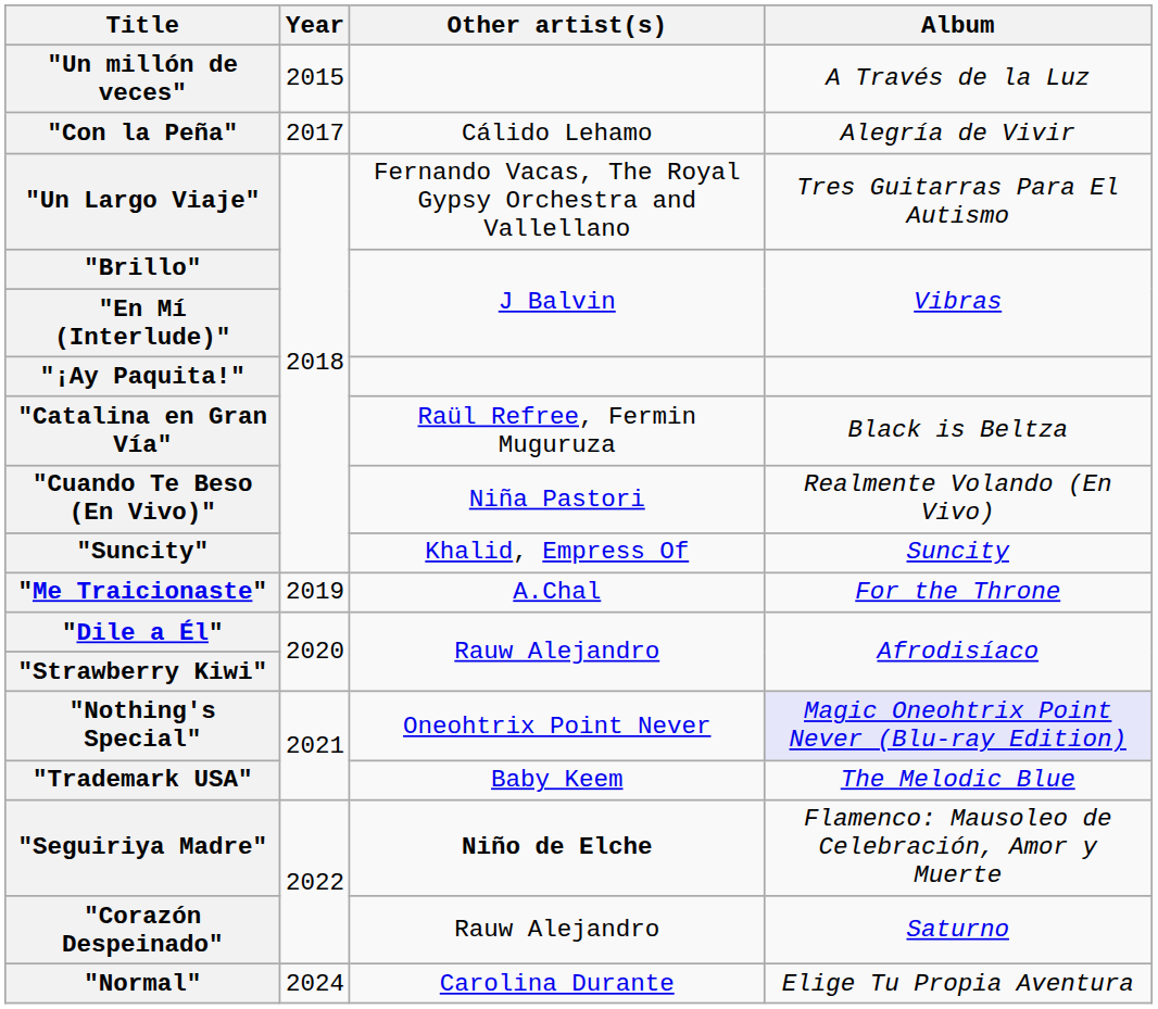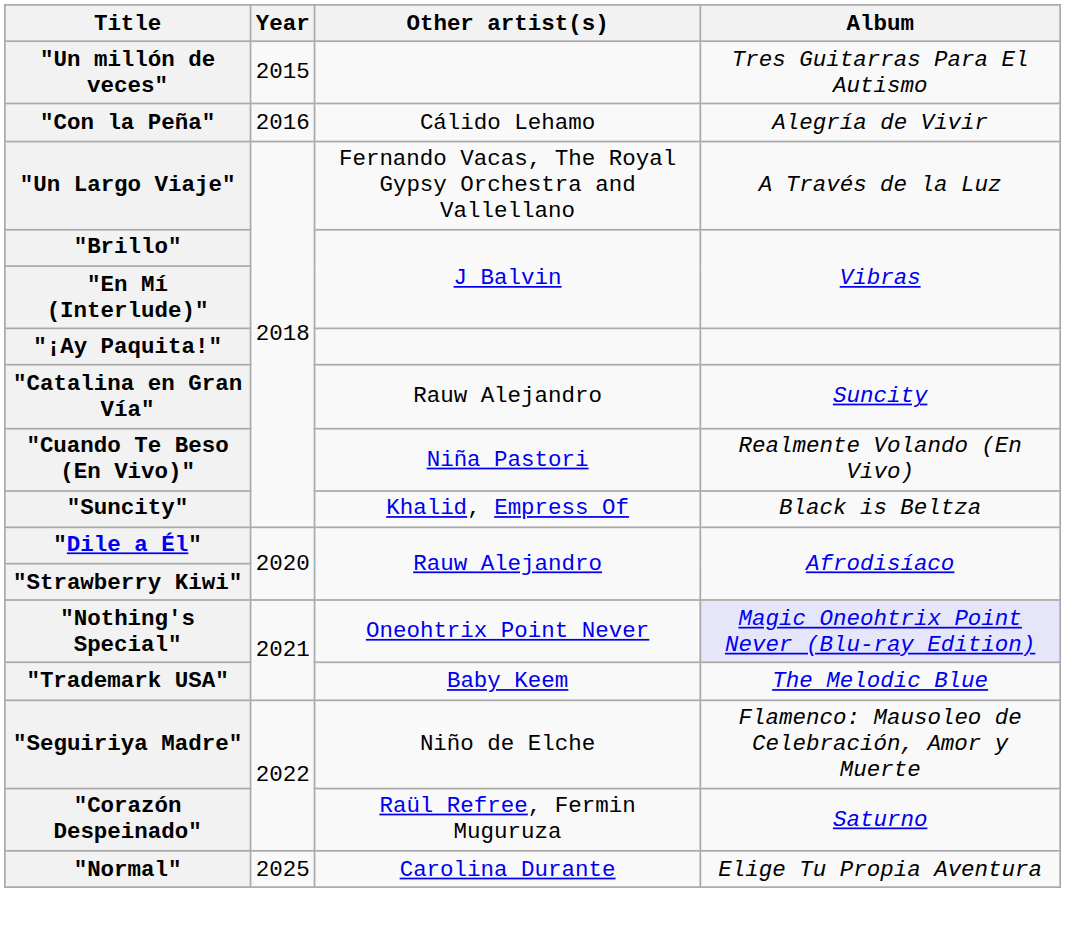"Un millón de veces" | Album: A Través de la Luz -> Tres Guitarras Para El Autismo
"Con la Peña" | Year: 2017 -> 2016
"Un Largo Viaje" | Album: Tres Guitarras Para El Autismo -> A Través de la Luz
"Catalina en Gran Vía" | Other artist(s): Raül Refree, Fermin Muguruza -> Rauw Alejandro
"Catalina en Gran Vía" | Album: Black is Beltza -> Suncity
"Suncity" | Album: Suncity -> Black is Beltza
- row: "Me Traicionaste" | 2019 | A.Chal | For the Throne
"Seguiriya Madre" | Other artist(s): bold -> normal
"Corazón Despeinado" | Other artist(s): Rauw Alejandro -> Raül Refree, Fermin Muguruza
"Normal" | Year: 2024 -> 2025
